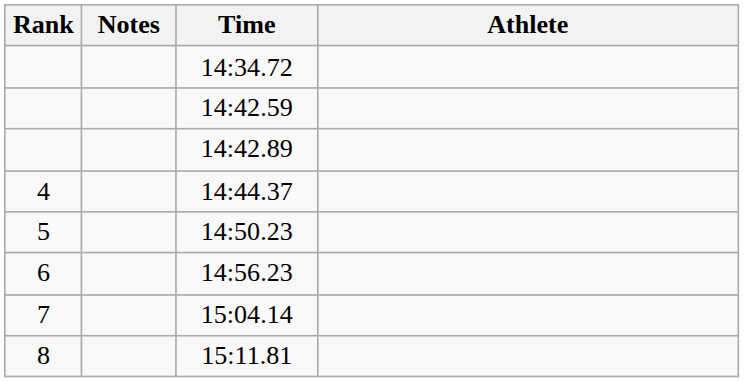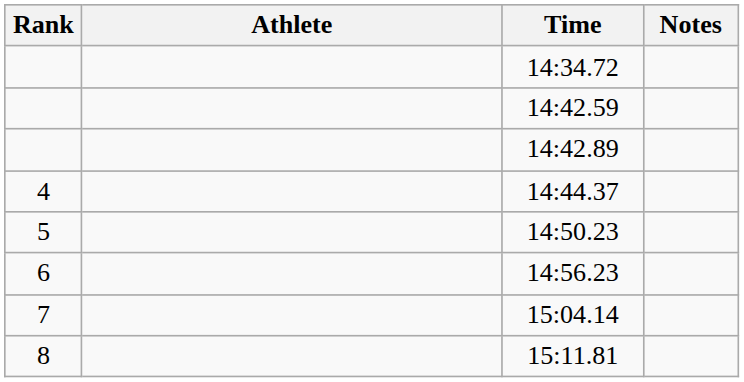columns swapped: Athlete <-> Notes
